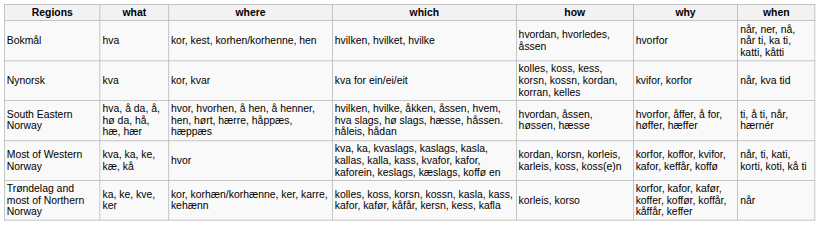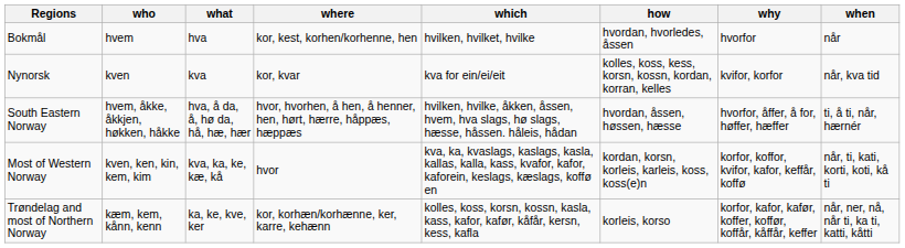+ column: who | hvem | kven | hvem, åkke, åkkjen, høkken, håkke | kven, ken, kin, kem, kim | kæm, kem, kånn, kenn
Bokmål | when: når, ner, nå, når ti, ka ti, katti, kåtti -> når
Trøndelag and most of Northern Norway | when: når -> når, ner, nå, når ti, ka ti, katti, kåtti
